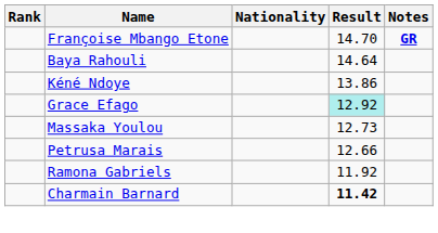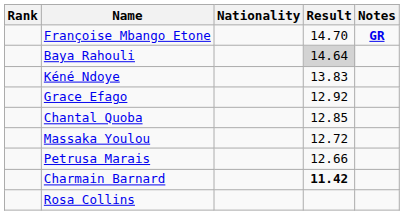Baya Rahouli | Result: no background -> lightgrey background
Kéné Ndoye | Result: 13.86 -> 13.83
Grace Efago | Result: paleturquoise background -> no background
+ row: Chantal Quoba | 12.85
Massaka Youlou | Result: 12.73 -> 12.72
- row: Ramona Gabriels | 11.92
+ row: Rosa Collins
